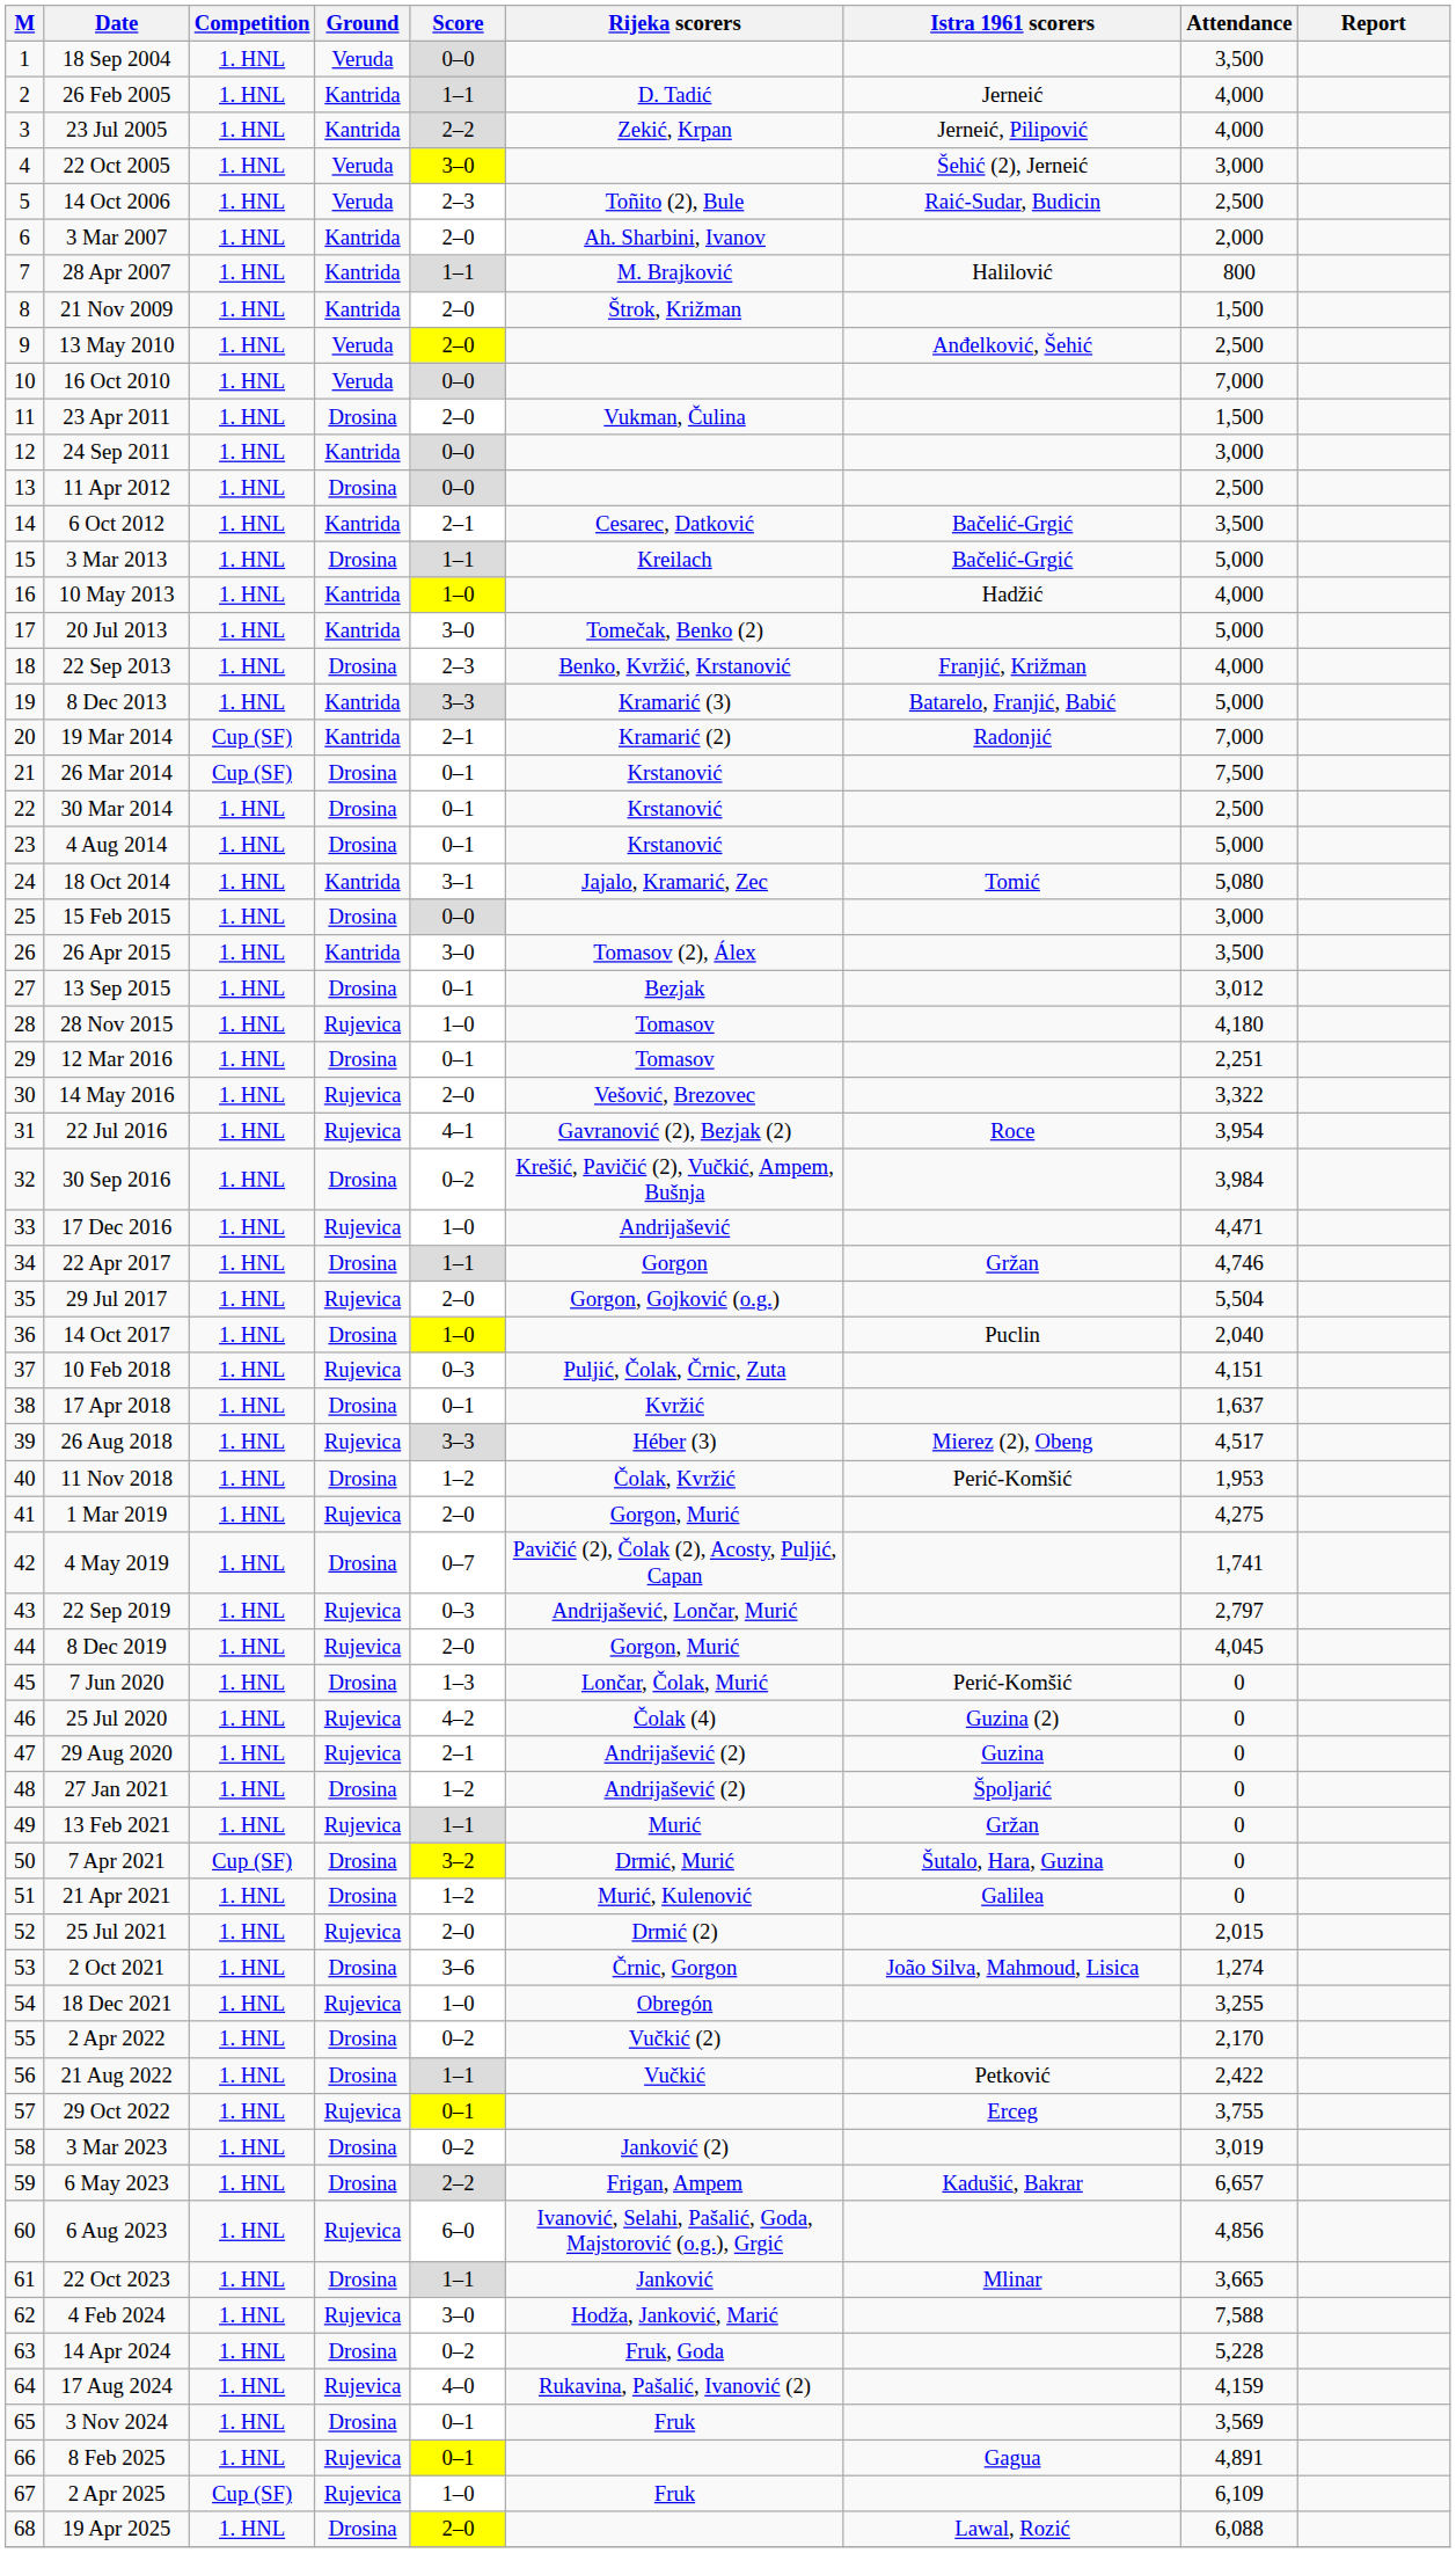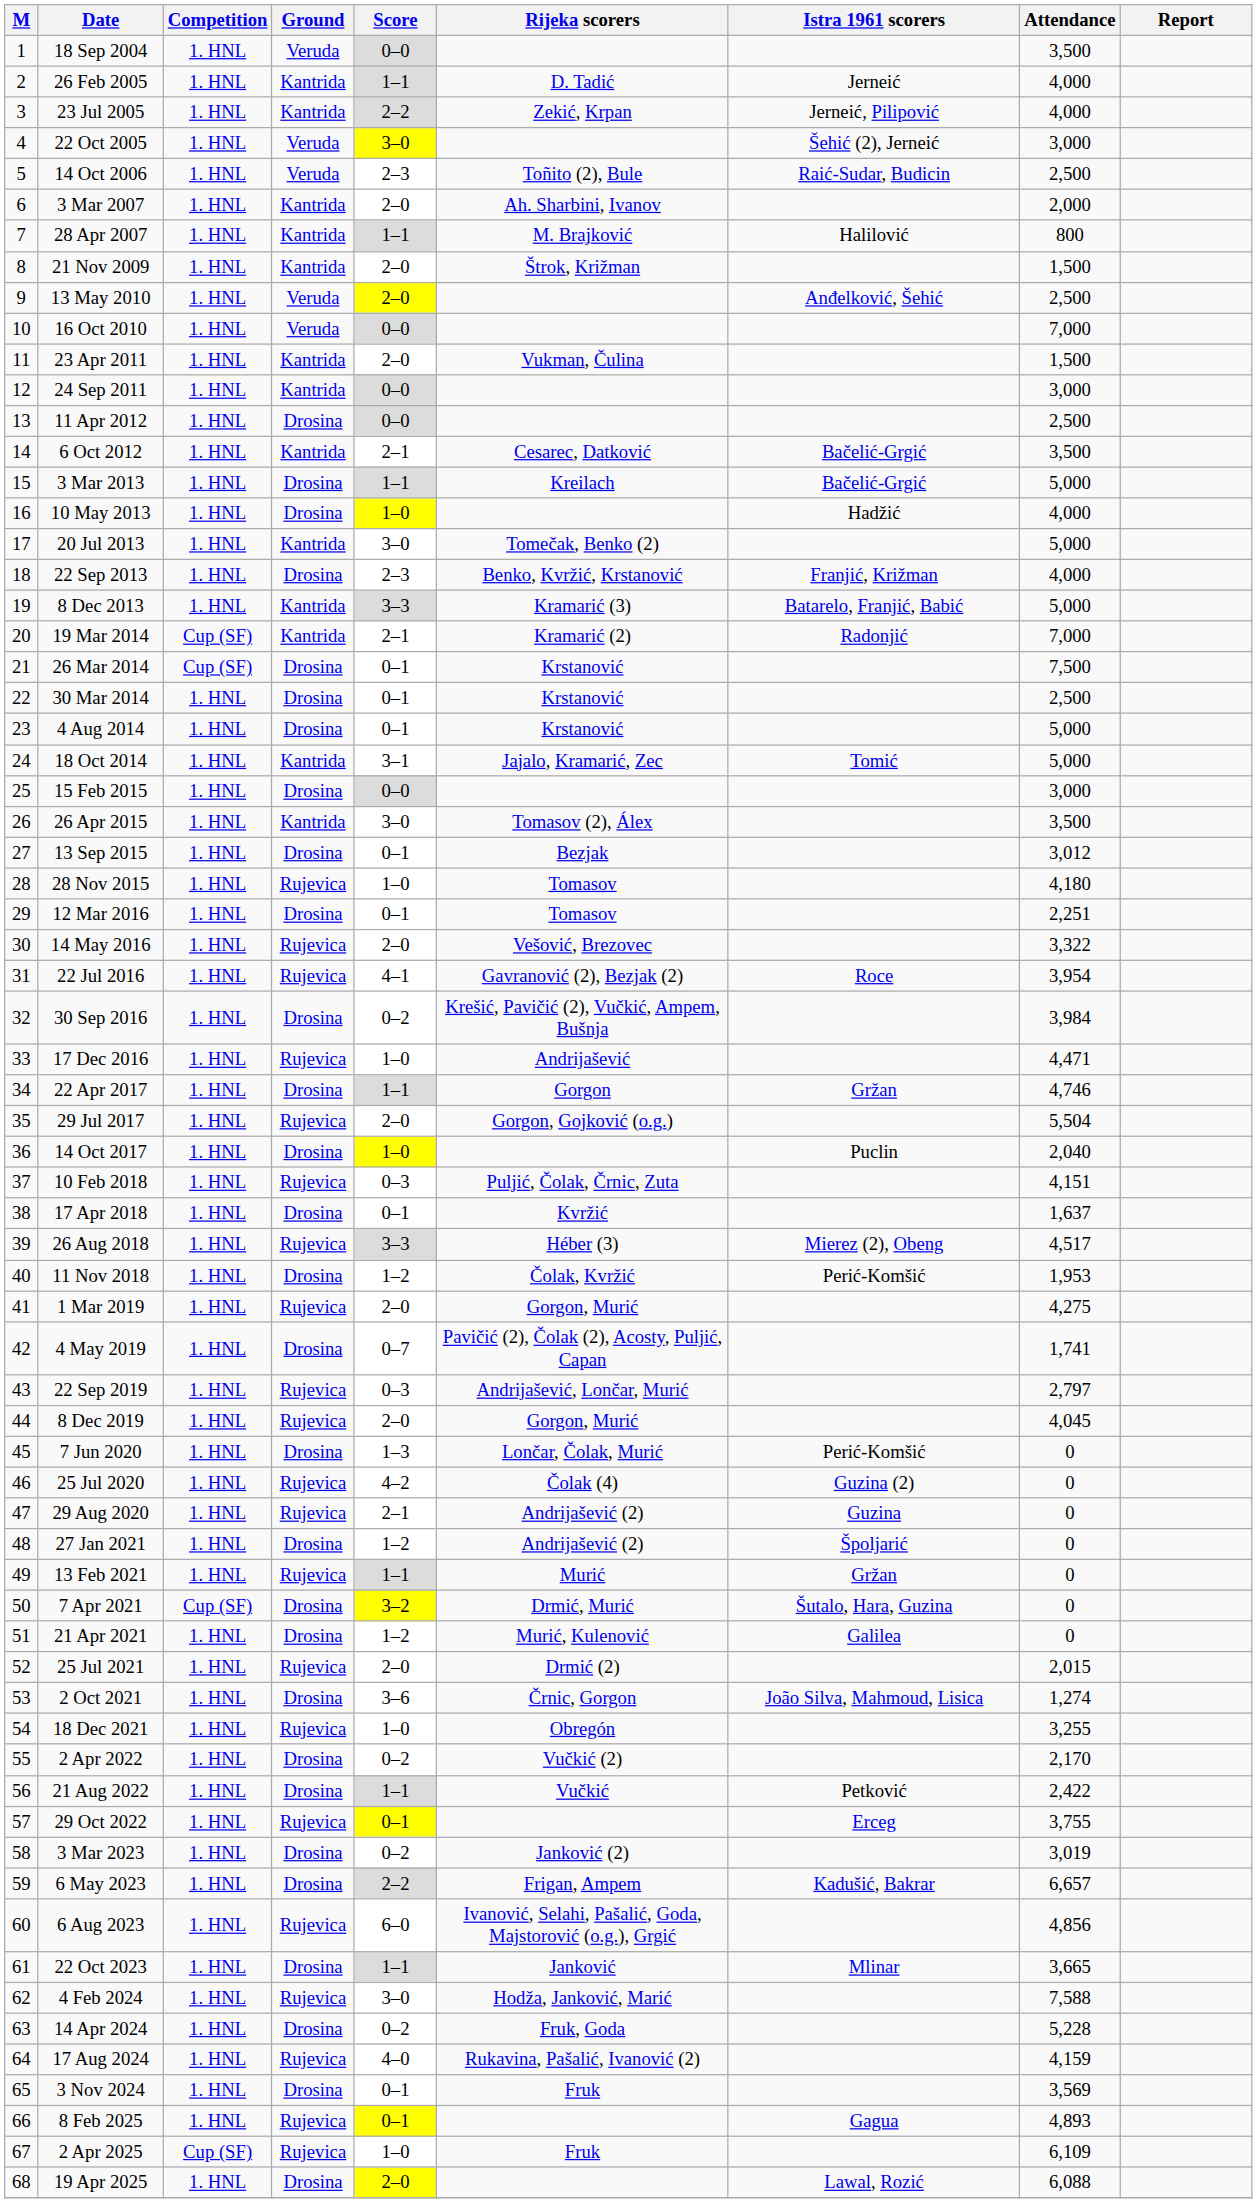23 Apr 2011 | Ground: Drosina -> Kantrida
10 May 2013 | Ground: Kantrida -> Drosina
18 Oct 2014 | Attendance: 5,080 -> 5,000
8 Feb 2025 | Attendance: 4,891 -> 4,893
